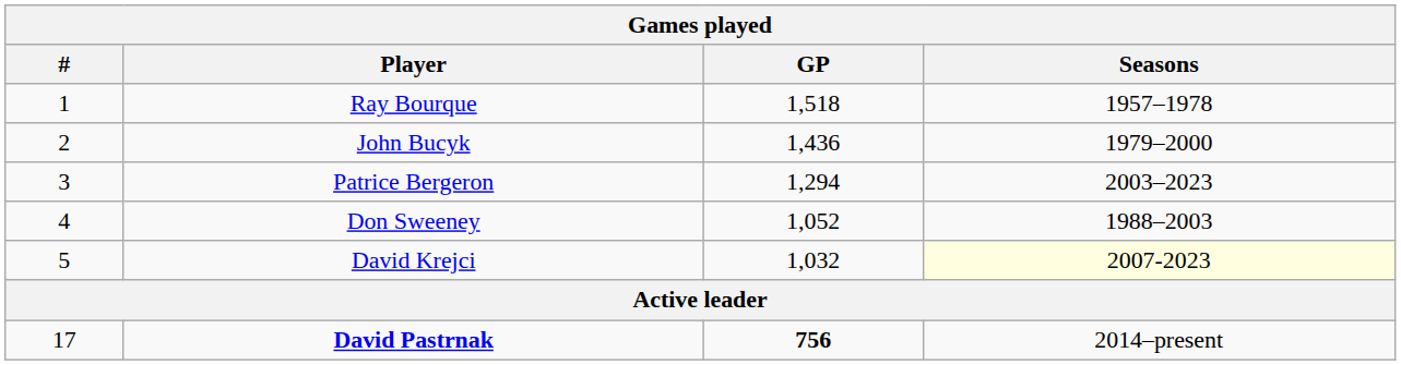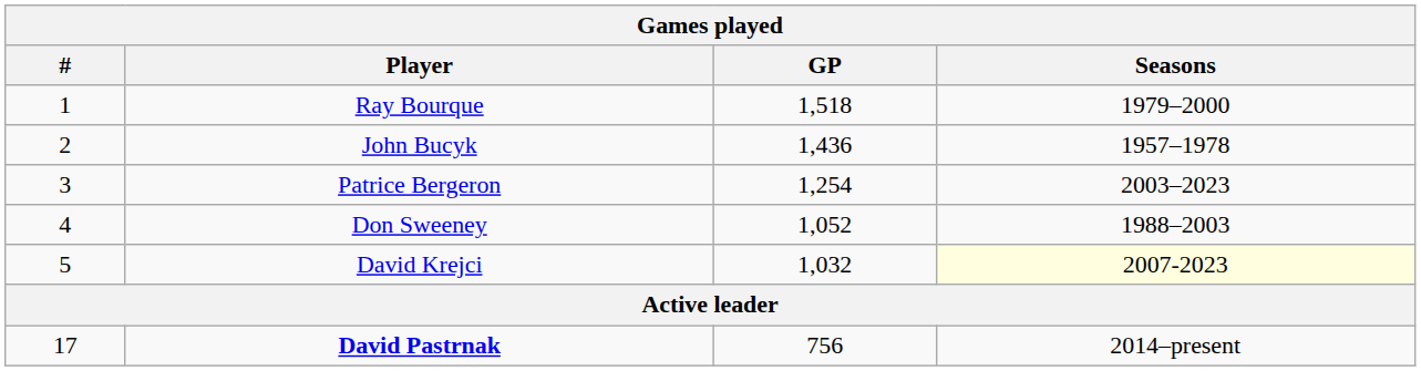Ray Bourque | Seasons: 1957–1978 -> 1979–2000
John Bucyk | Seasons: 1979–2000 -> 1957–1978
Patrice Bergeron | GP: 1,294 -> 1,254
David Pastrnak | GP: bold -> normal
